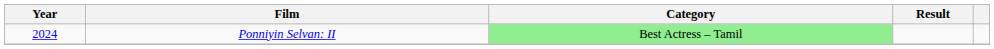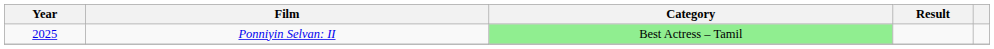Ponniyin Selvan: II | Year: 2024 -> 2025
